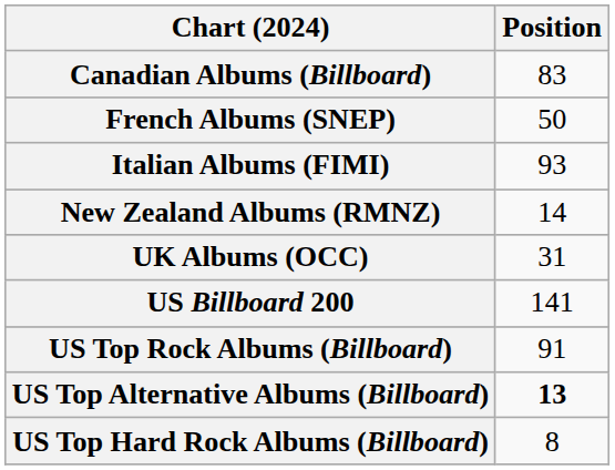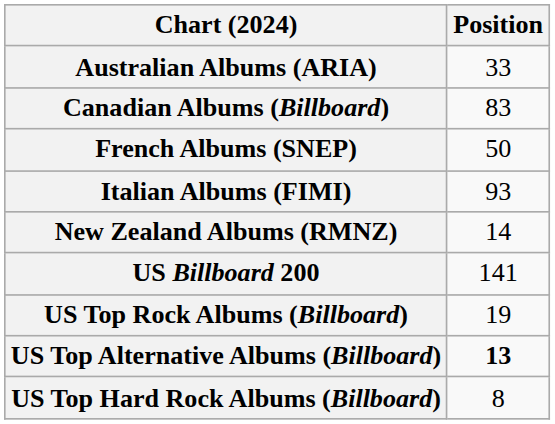+ row: Australian Albums (ARIA) | 33
- row: UK Albums (OCC) | 31
US Top Rock Albums (Billboard) | Position: 91 -> 19
